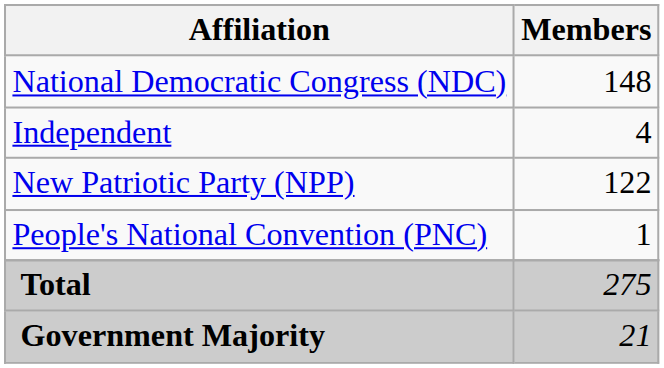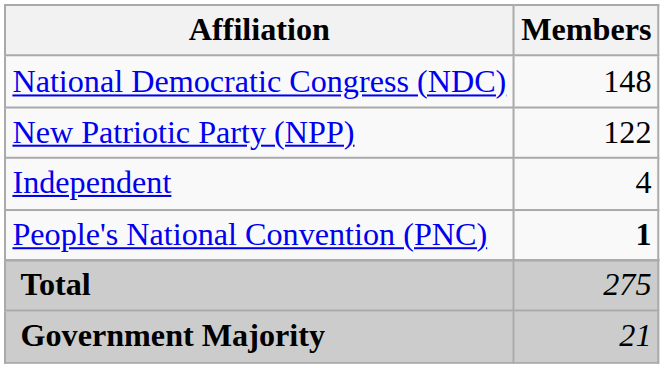rows swapped: New Patriotic Party (NPP) <-> Independent
People's National Convention (PNC) | Members: normal -> bold
